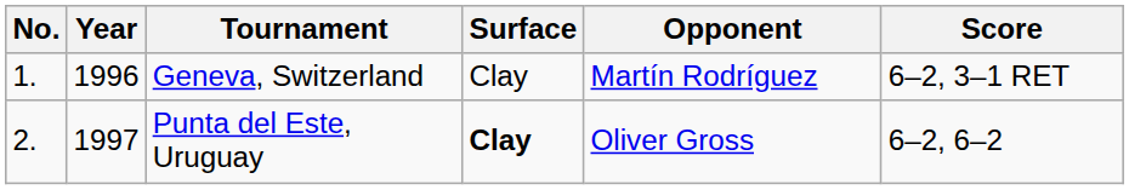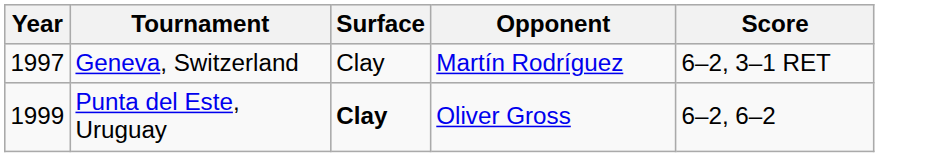- column: No. | 1. | 2.
Geneva, Switzerland | Year: 1996 -> 1997
Punta del Este, Uruguay | Year: 1997 -> 1999
